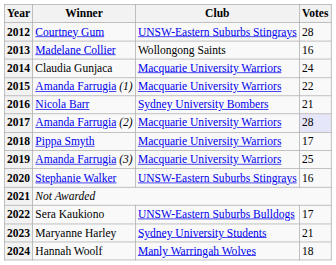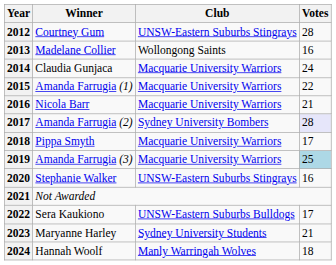2016 | Club: Sydney University Bombers -> Macquarie University Warriors
2017 | Club: Macquarie University Warriors -> Sydney University Bombers
2019 | Votes: no background -> lightblue background
